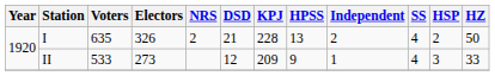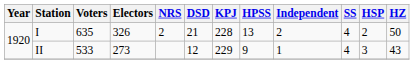II | KPJ: 209 -> 229
II | HZ: 33 -> 43
